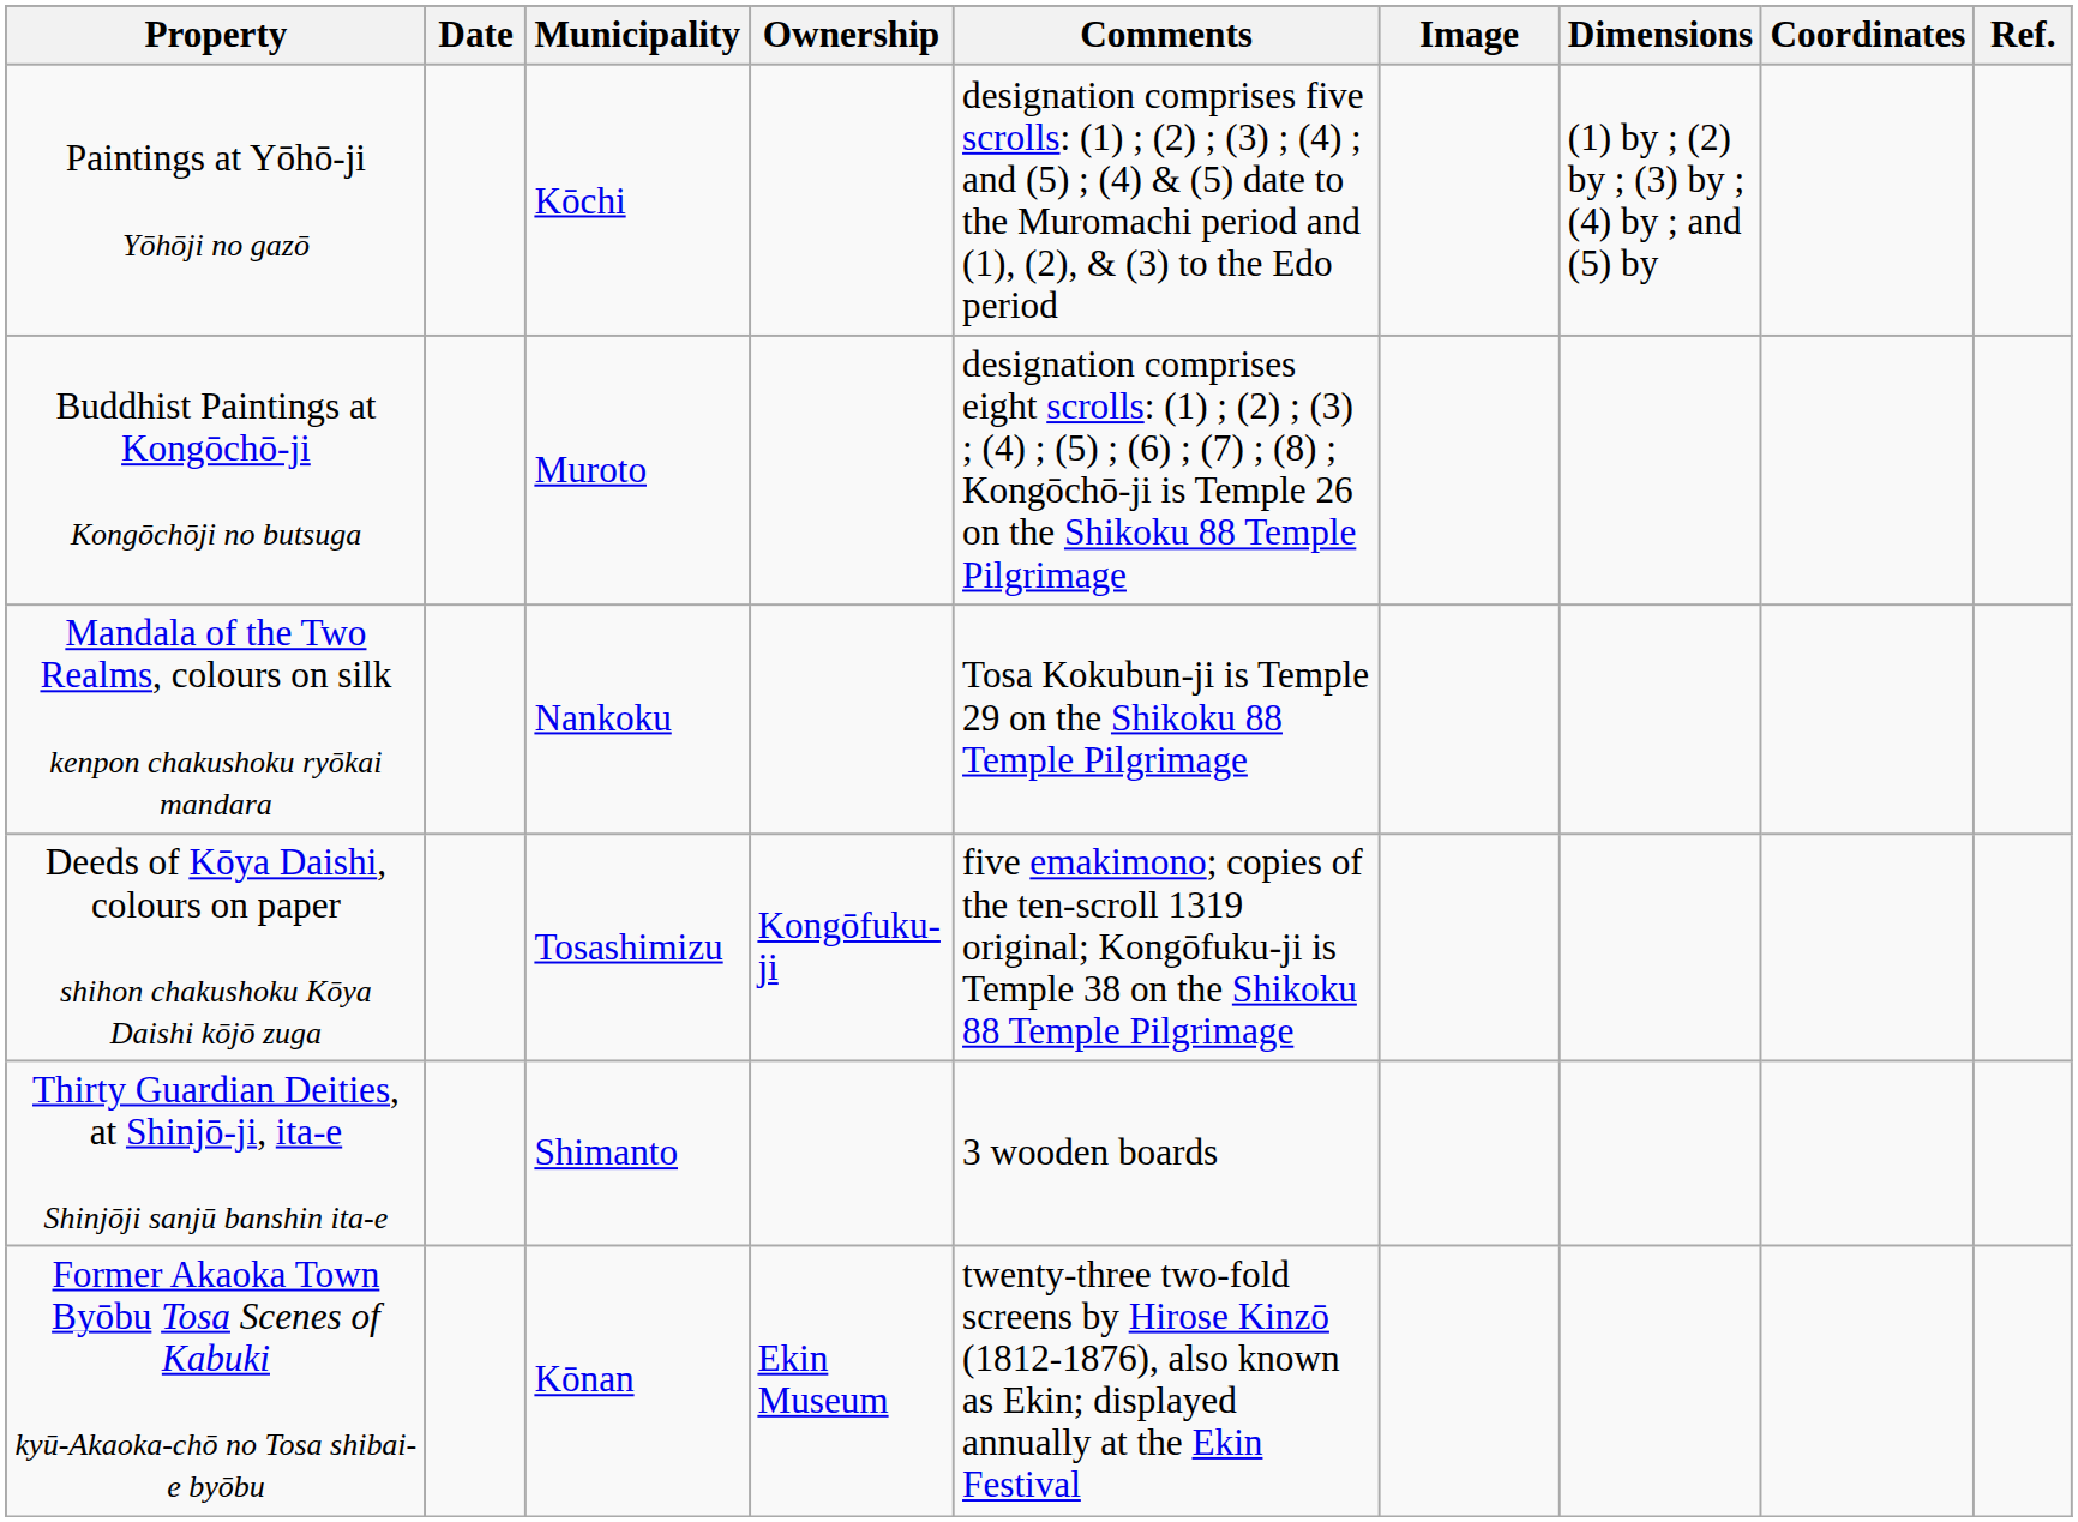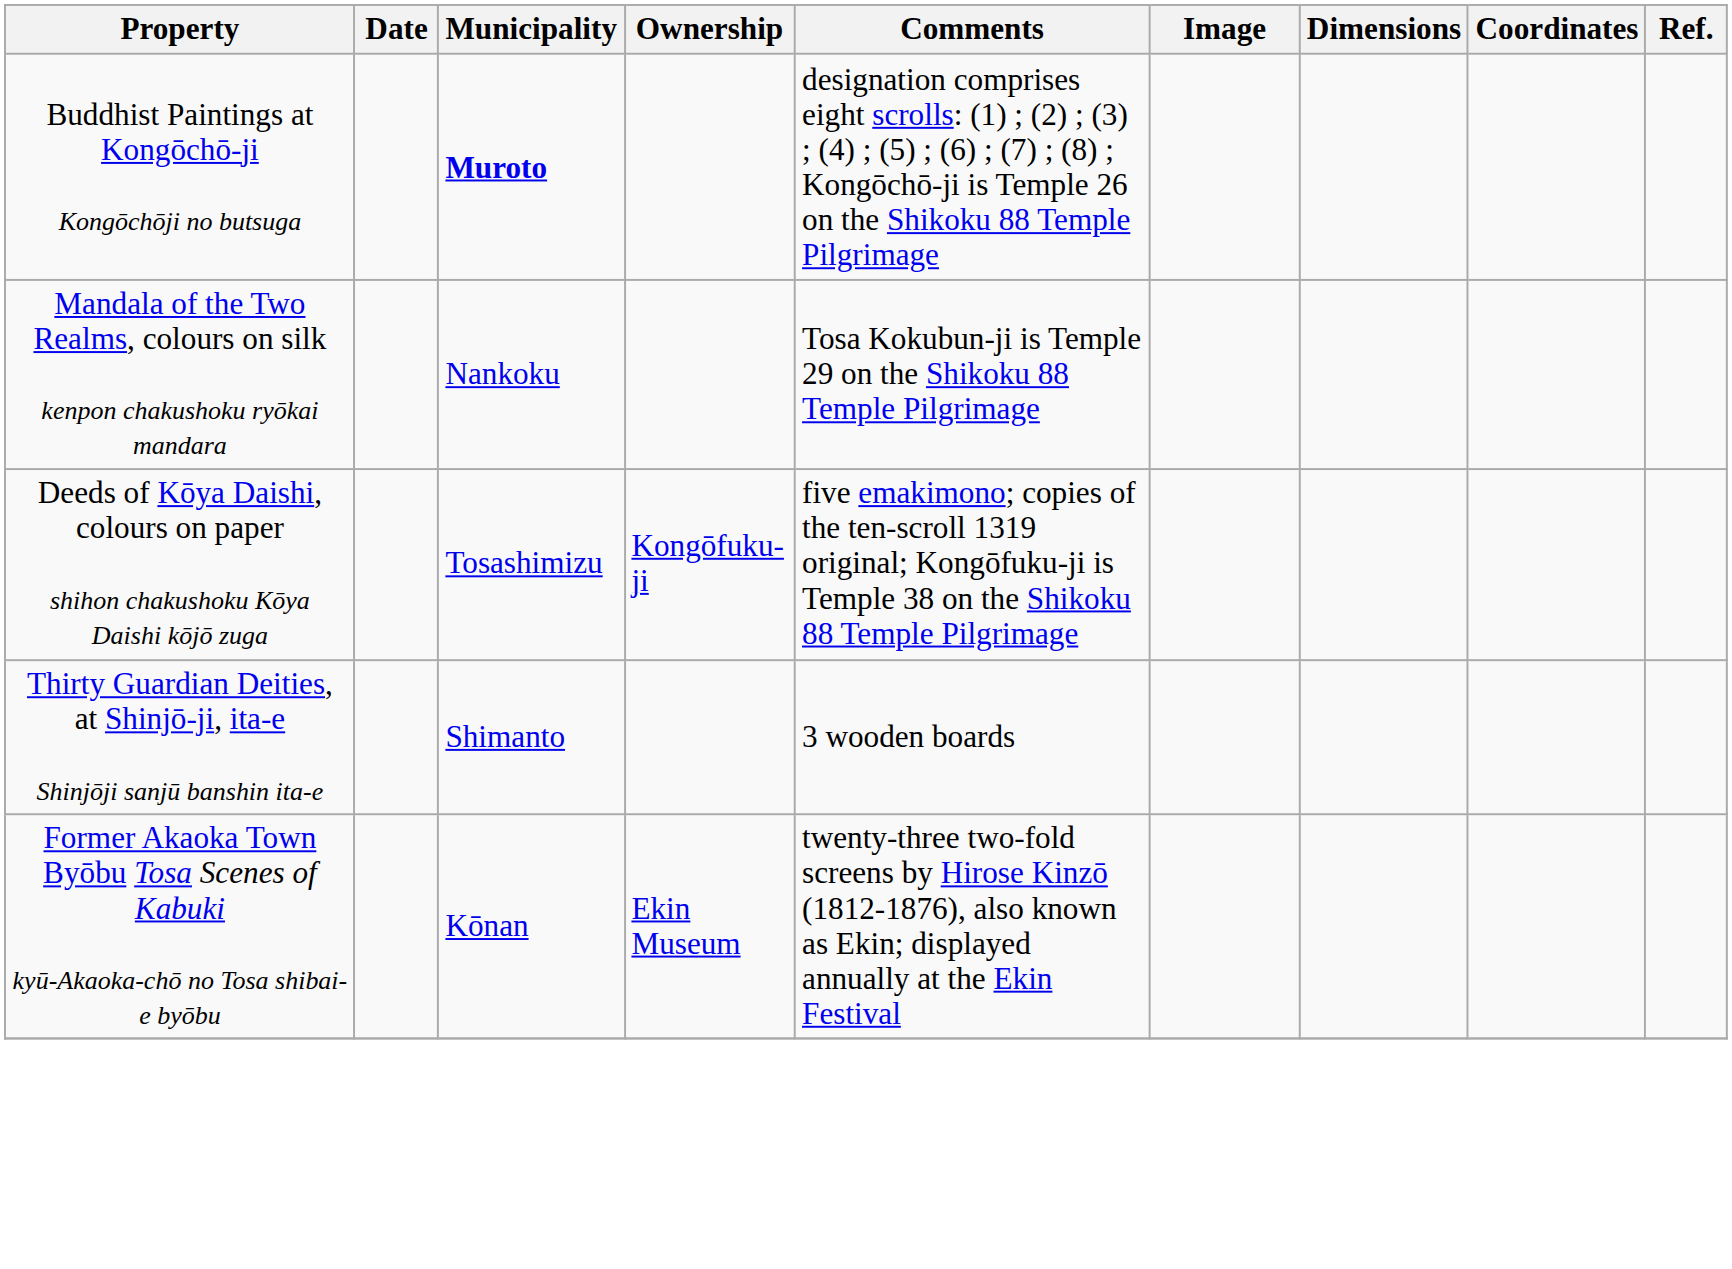- row: Paintings at Yōhō-ji Yōhōji no gazō | Kōchi | designation comprises five scrolls: (1) ; (2) ; (3) ; (4) ; and (5) ; (4) & (5) date to the Muromachi period and (1), (2), & (3) to the Edo period | (1) by ; (2) by ; (3) by ; (4) by ; and (5) by
Buddhist Paintings at Kongōchō-ji Kongōchōji no butsuga | Municipality: normal -> bold
